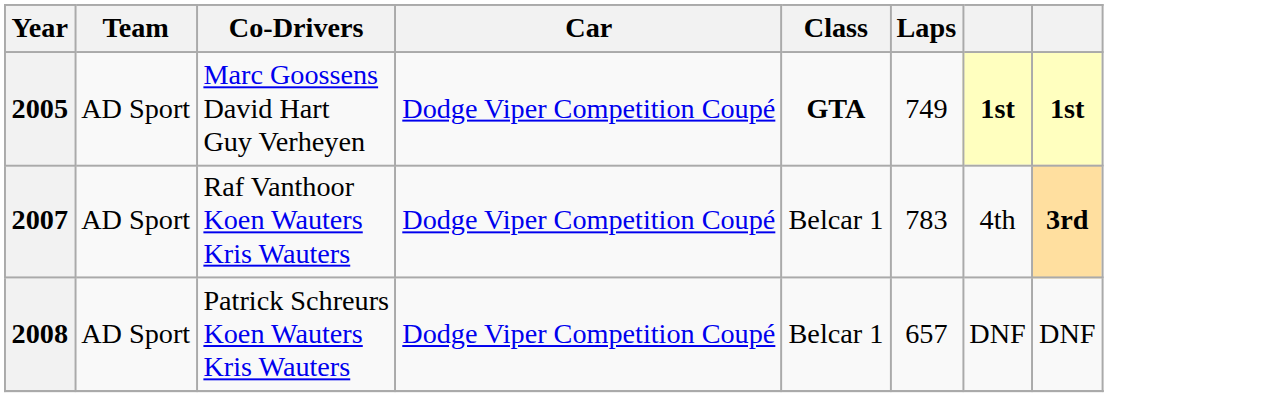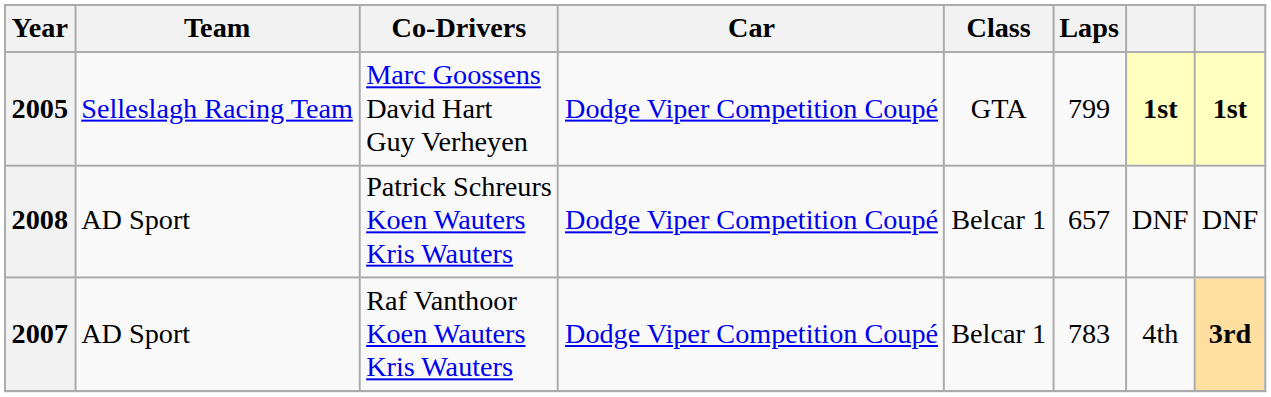2005 | Team: AD Sport -> Selleslagh Racing Team
2005 | Class: bold -> normal
2005 | Laps: 749 -> 799
rows swapped: 2007 <-> 2008
